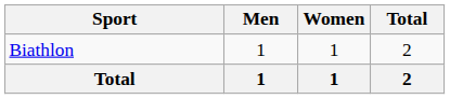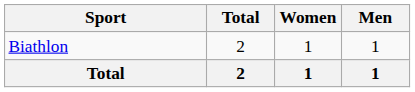columns swapped: Men <-> Total
